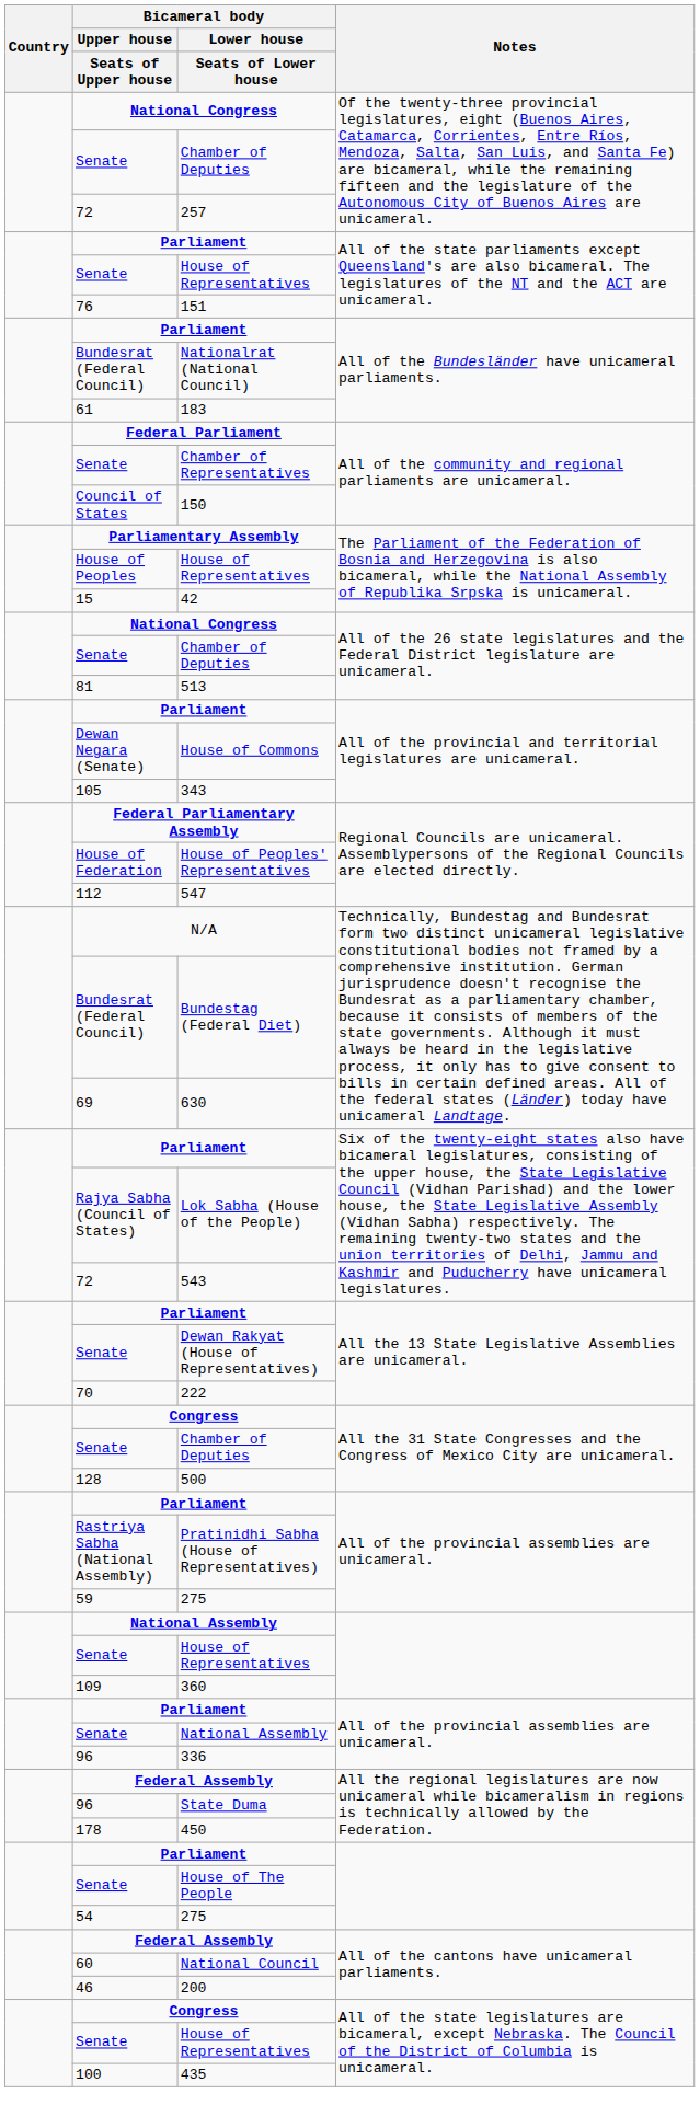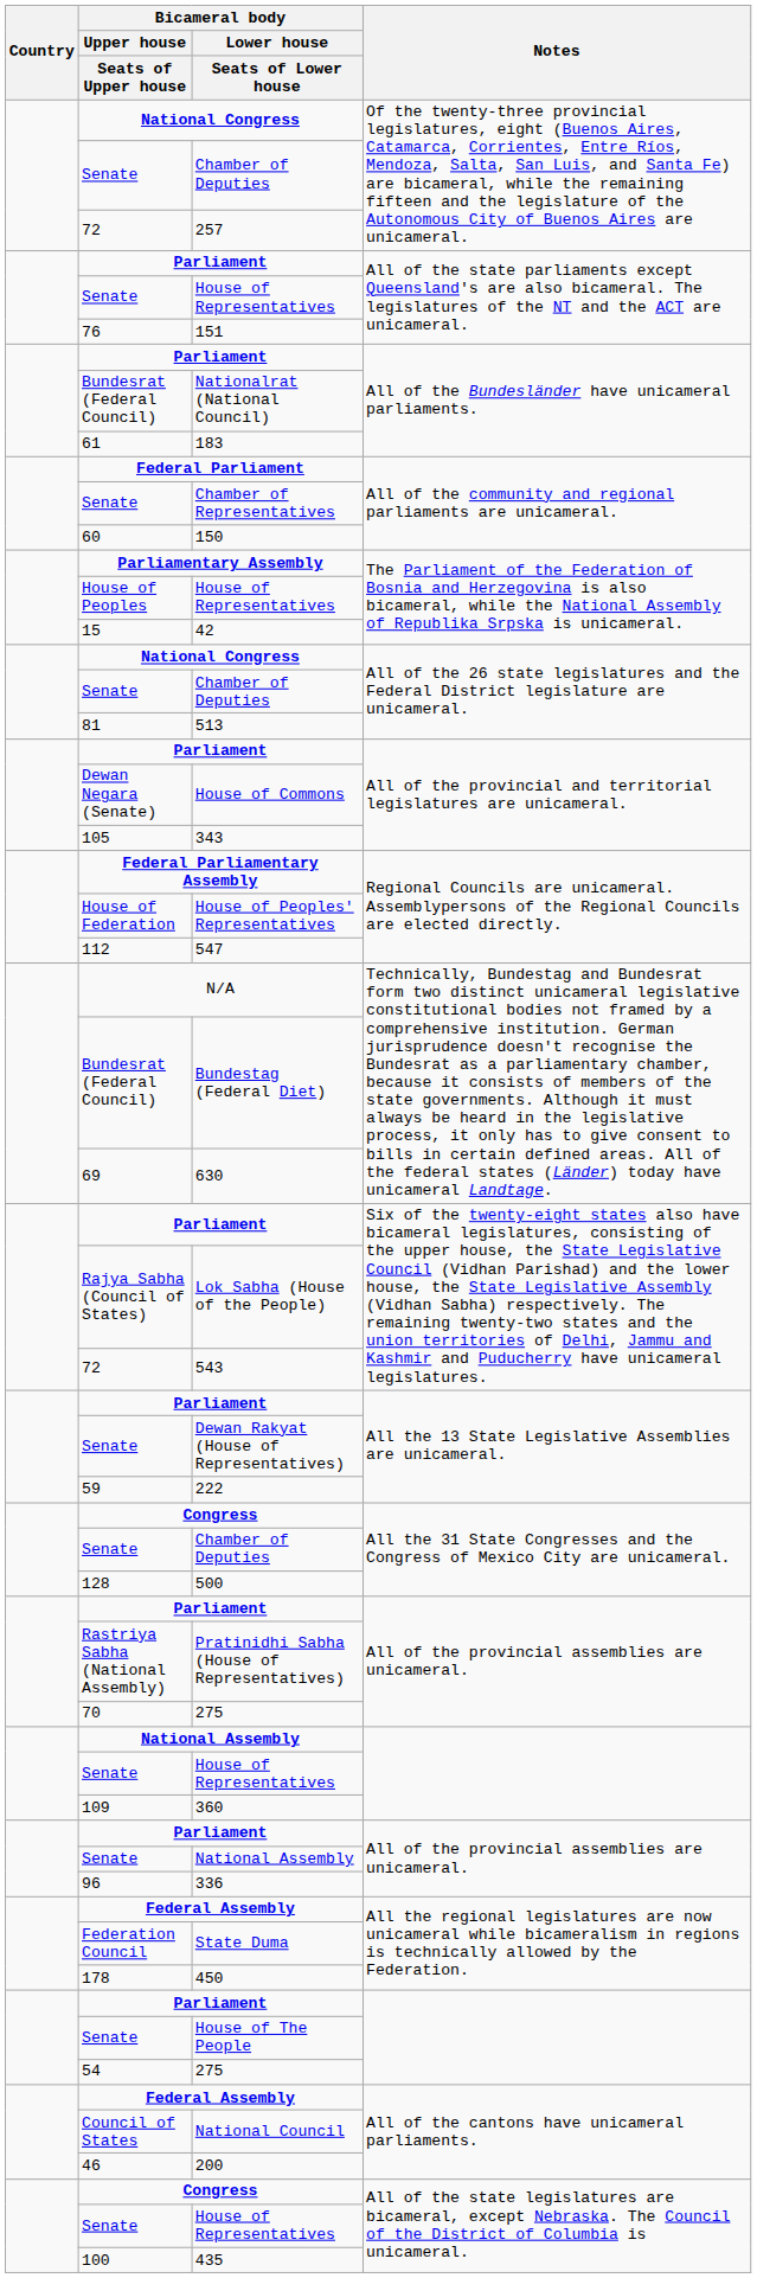150 | Bicameral body / Upper house / Seats of Upper house: Council of States -> 60
222 | Bicameral body / Upper house / Seats of Upper house: 70 -> 59
275 / All of the provincial assemblies are unicameral. | Bicameral body / Upper house / Seats of Upper house: 59 -> 70
State Duma | Bicameral body / Upper house / Seats of Upper house: 96 -> Federation Council
National Council | Bicameral body / Upper house / Seats of Upper house: 60 -> Council of States
